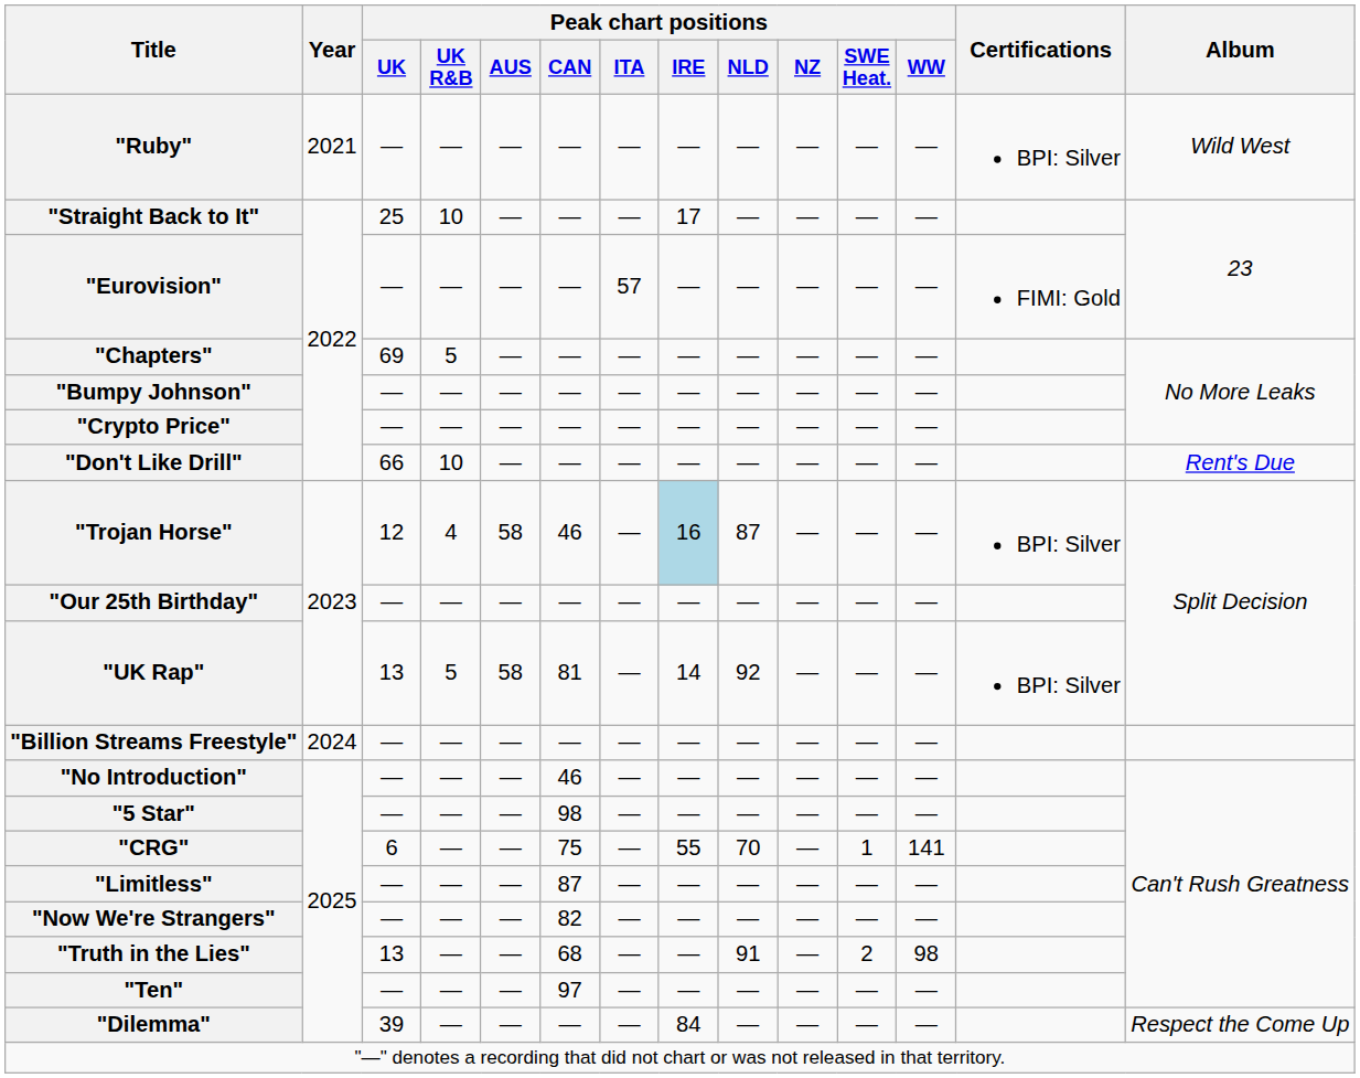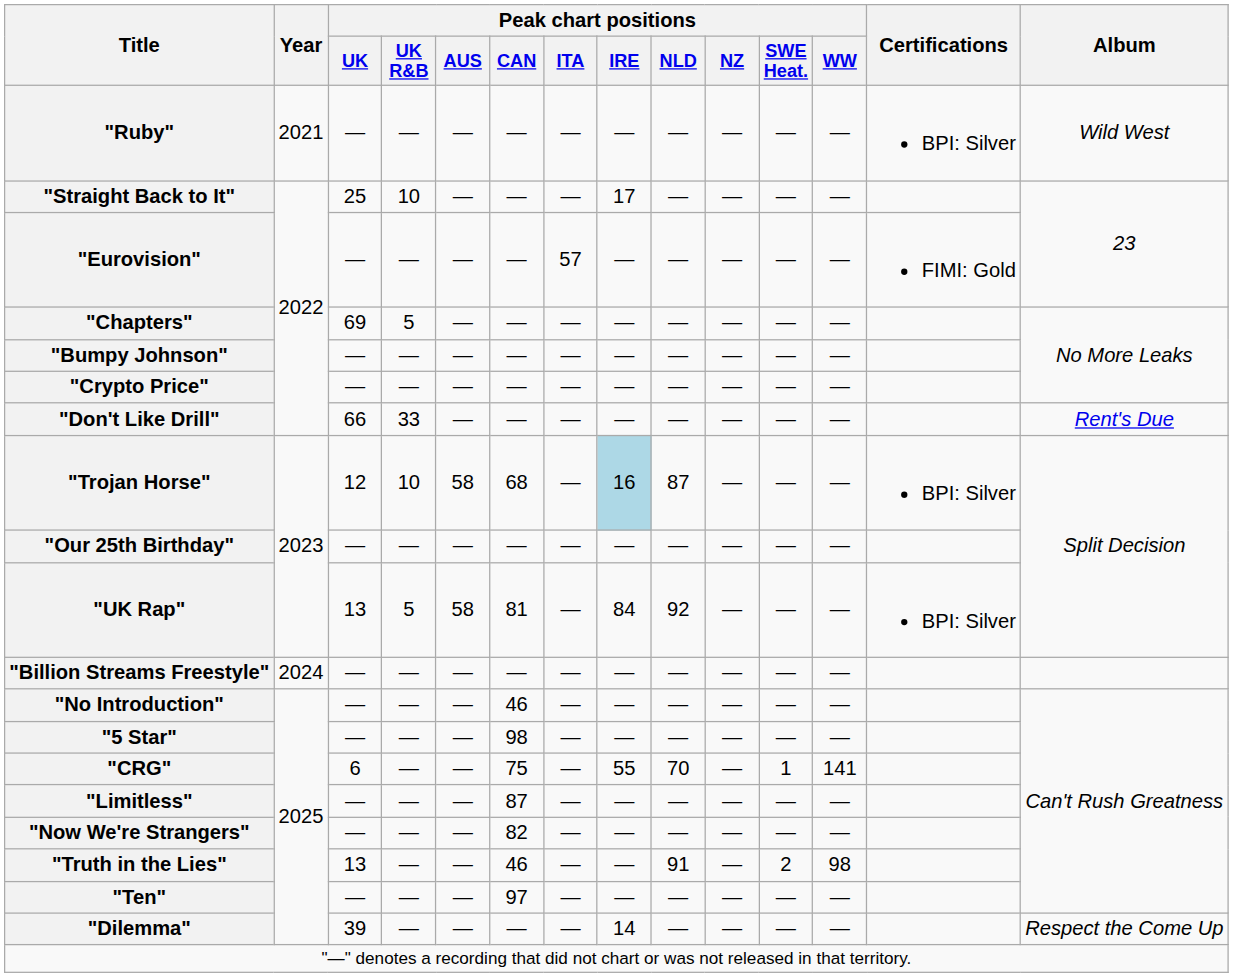"Don't Like Drill" | Peak chart positions / UK R&B: 10 -> 33
"Trojan Horse" | Peak chart positions / UK R&B: 4 -> 10
"Trojan Horse" | Peak chart positions / CAN: 46 -> 68
"UK Rap" | Peak chart positions / IRE: 14 -> 84
"Truth in the Lies" | Peak chart positions / CAN: 68 -> 46
"Dilemma" | Peak chart positions / IRE: 84 -> 14
